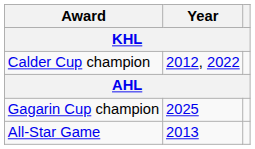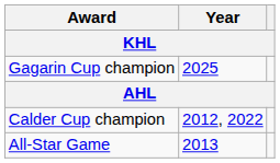rows swapped: Gagarin Cup champion <-> Calder Cup champion
